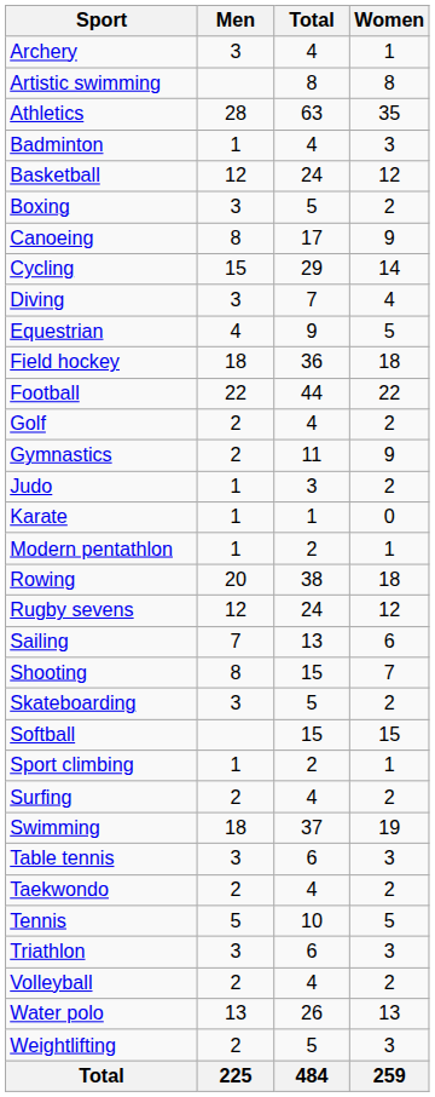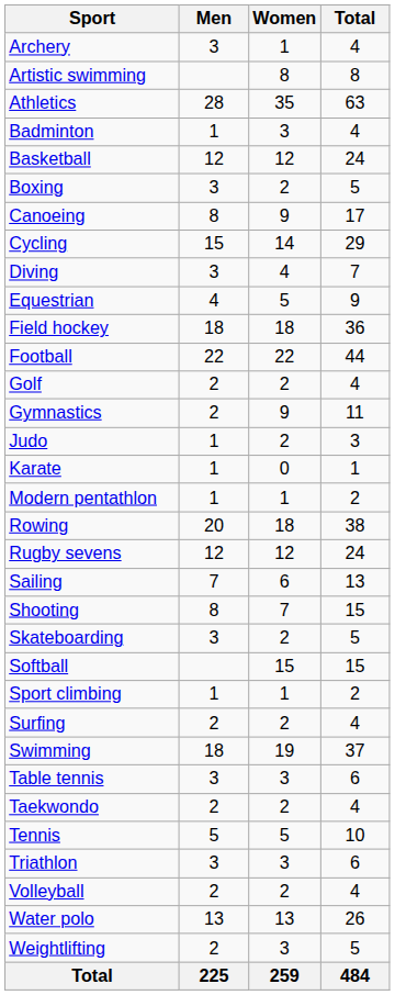columns swapped: Women <-> Total
